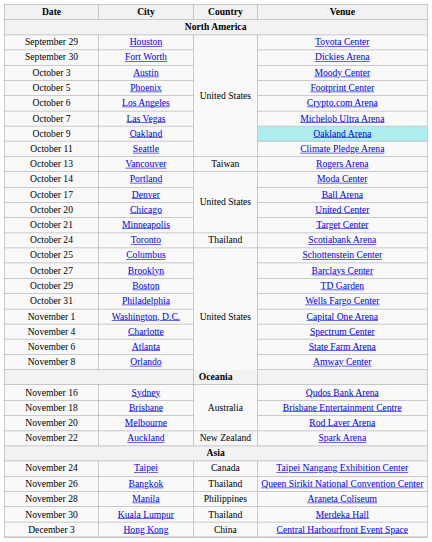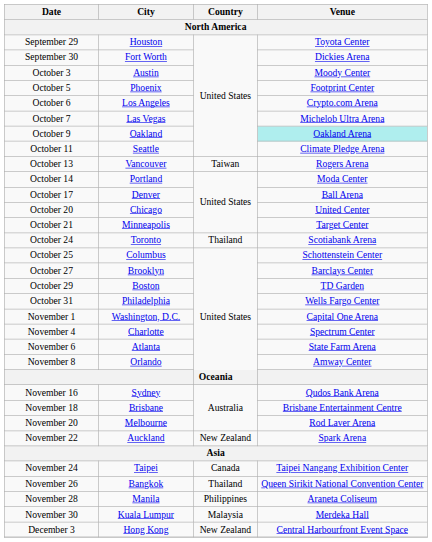November 30 | Country: Thailand -> Malaysia
December 3 | Country: China -> New Zealand
